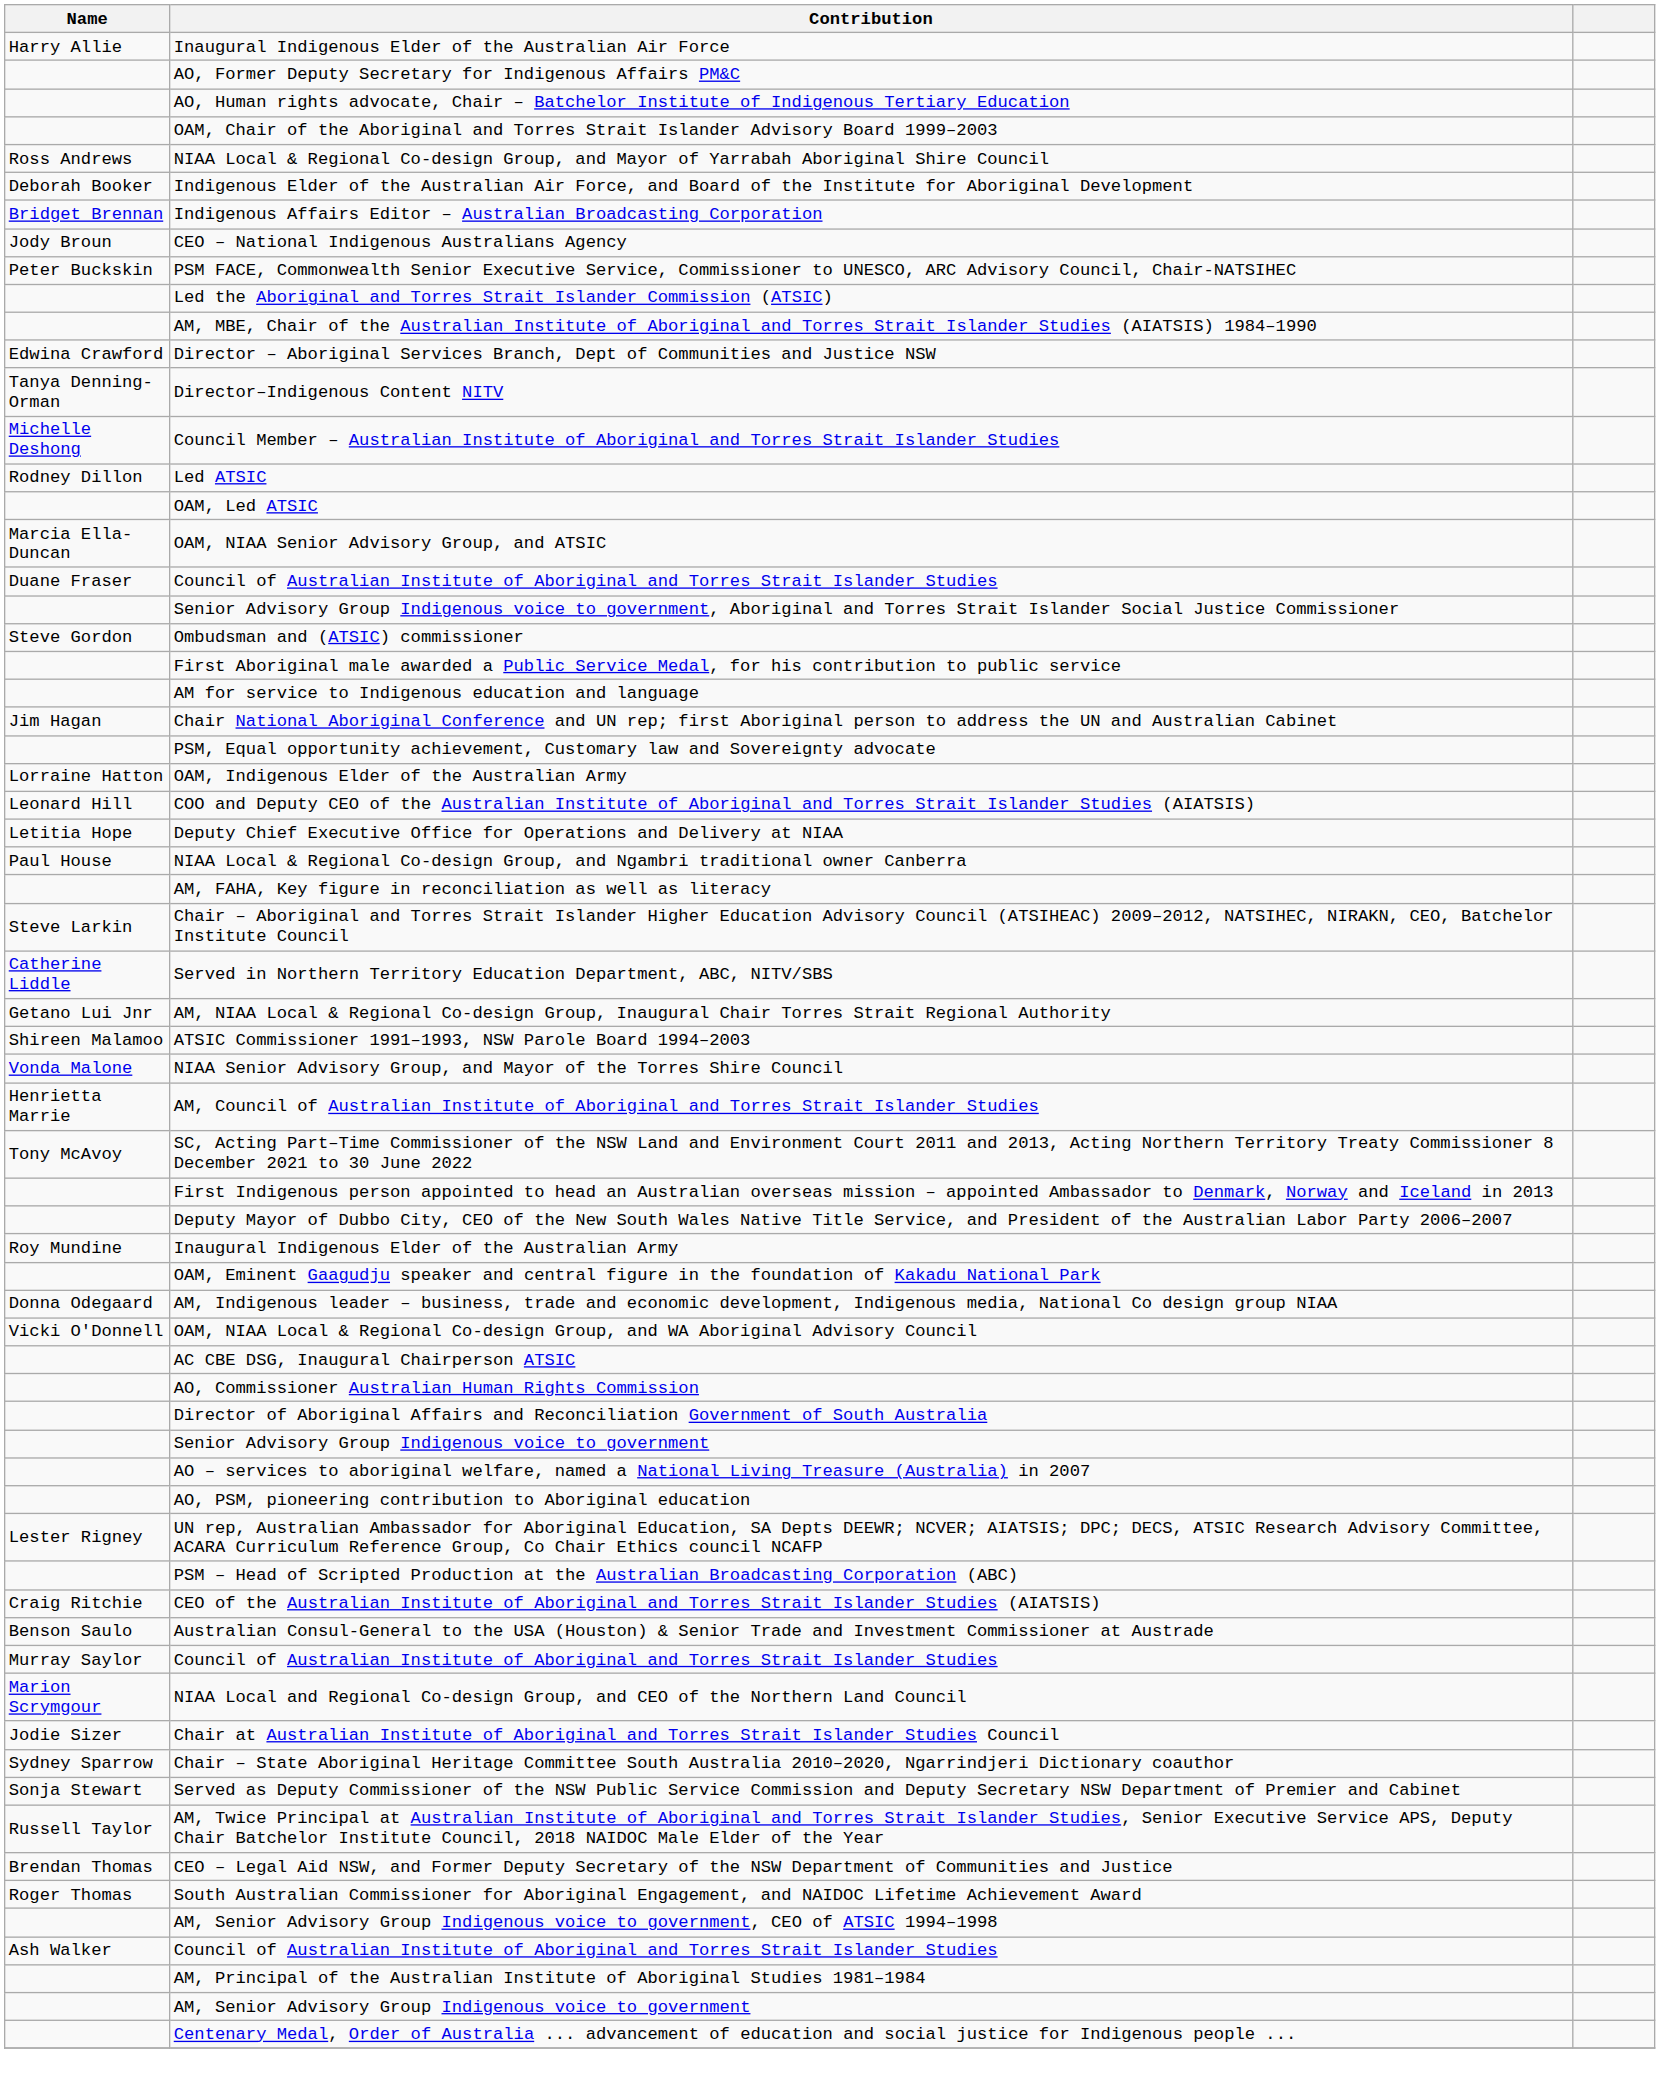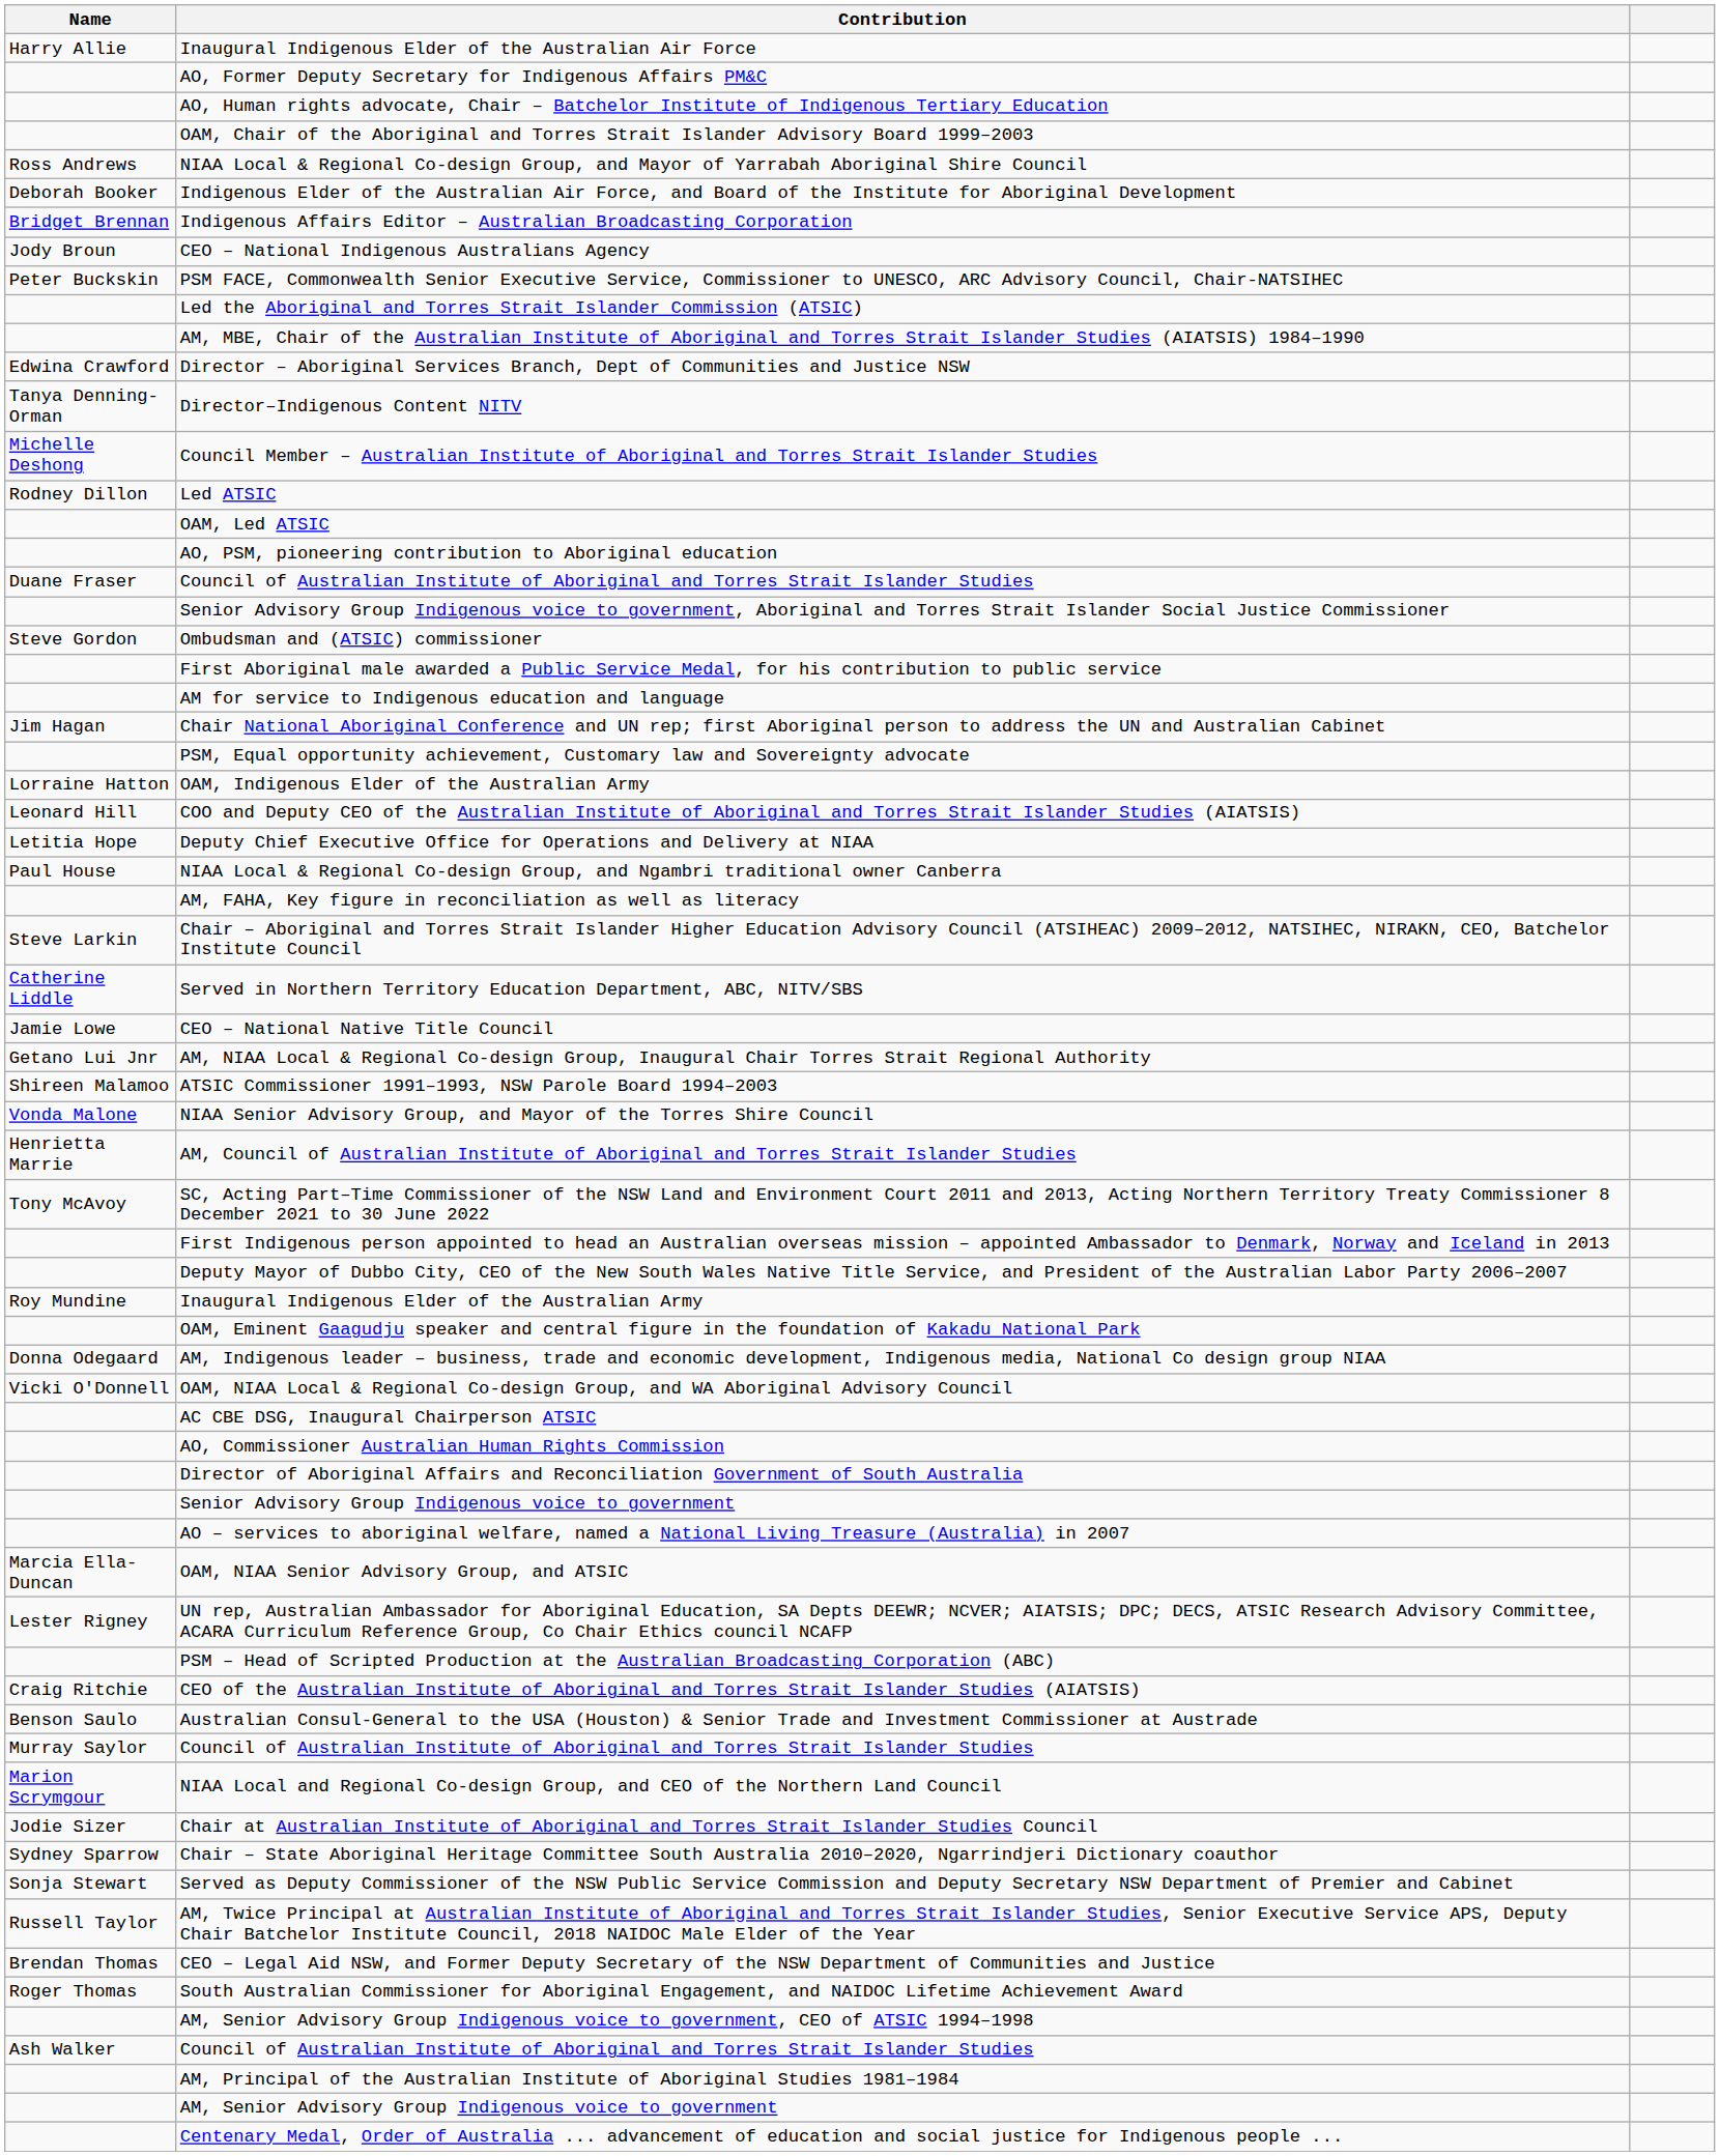rows swapped: OAM, NIAA Senior Advisory Group, and ATSIC <-> AO, PSM, pioneering contribution to Aboriginal education
+ row: Jamie Lowe | CEO – National Native Title Council
